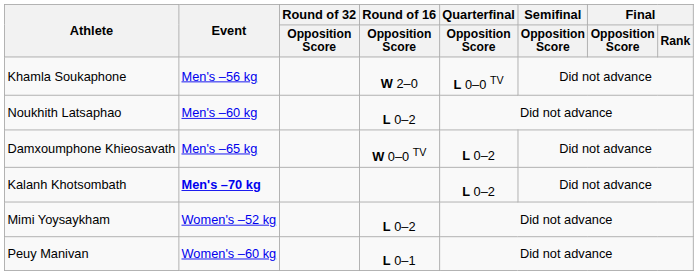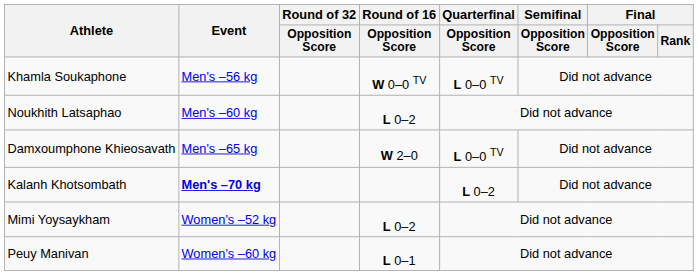Khamla Soukaphone | Round of 16 / Opposition Score: W 2–0 -> W 0–0 TV
Damxoumphone Khieosavath | Round of 16 / Opposition Score: W 0–0 TV -> W 2–0
Damxoumphone Khieosavath | Quarterfinal / Opposition Score: L 0–2 -> L 0–0 TV
